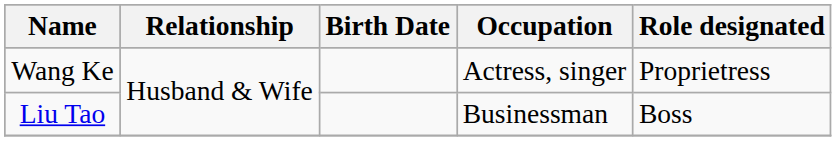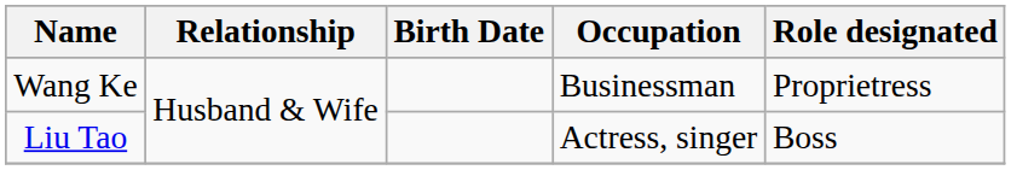Wang Ke | Occupation: Actress, singer -> Businessman
Liu Tao | Occupation: Businessman -> Actress, singer
